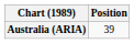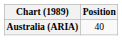Australia (ARIA) | Position: 39 -> 40
